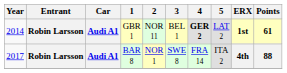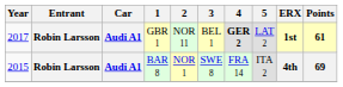GBR 1 | Year: 2014 -> 2017
BAR 8 | Year: 2017 -> 2015
BAR 8 | Points: 88 -> 69
